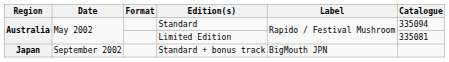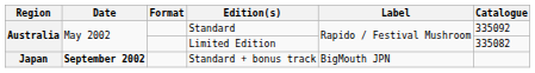Standard | Catalogue: 335094 -> 335092
Limited Edition | Catalogue: 335081 -> 335082
Standard + bonus track | Date: normal -> bold
